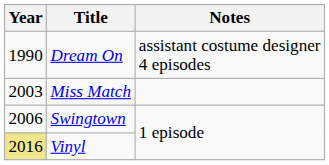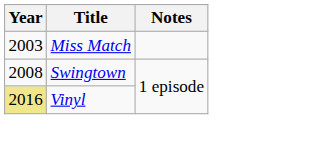- row: 1990 | Dream On | assistant costume designer 4 episodes
Swingtown | Year: 2006 -> 2008
